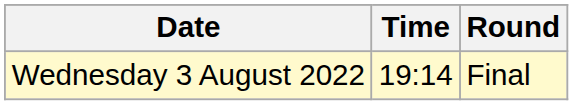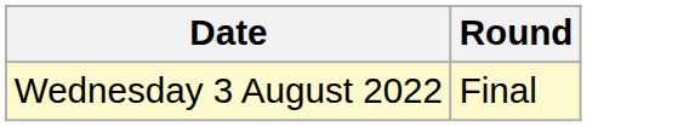- column: Time | 19:14
